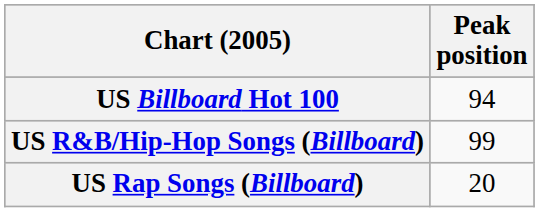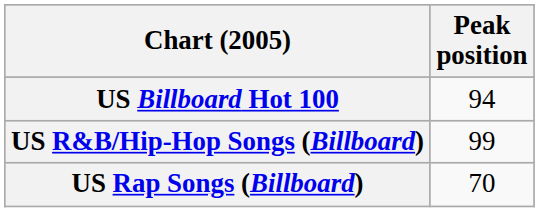US Rap Songs (Billboard) | Peak position: 20 -> 70
